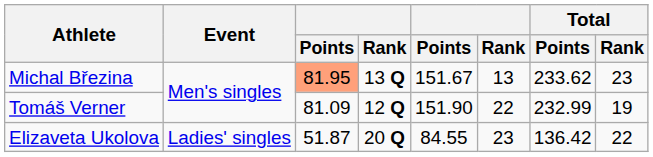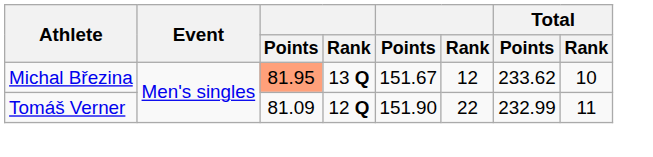Michal Březina | column 6: 13 -> 12
Michal Březina | Total / Rank: 23 -> 10
Tomáš Verner | Total / Rank: 19 -> 11
- row: Elizaveta Ukolova | Ladies' singles | 51.87 | 20 Q | 84.55 | 23 | 136.42 | 22
